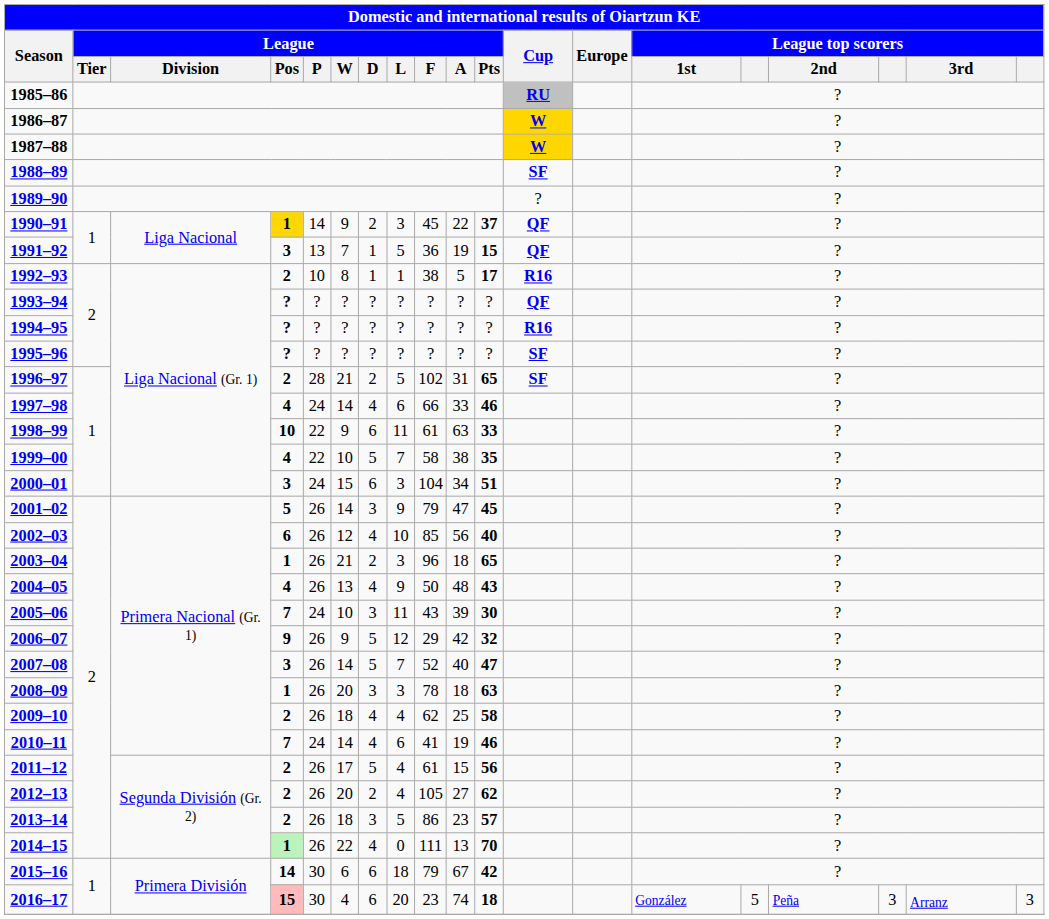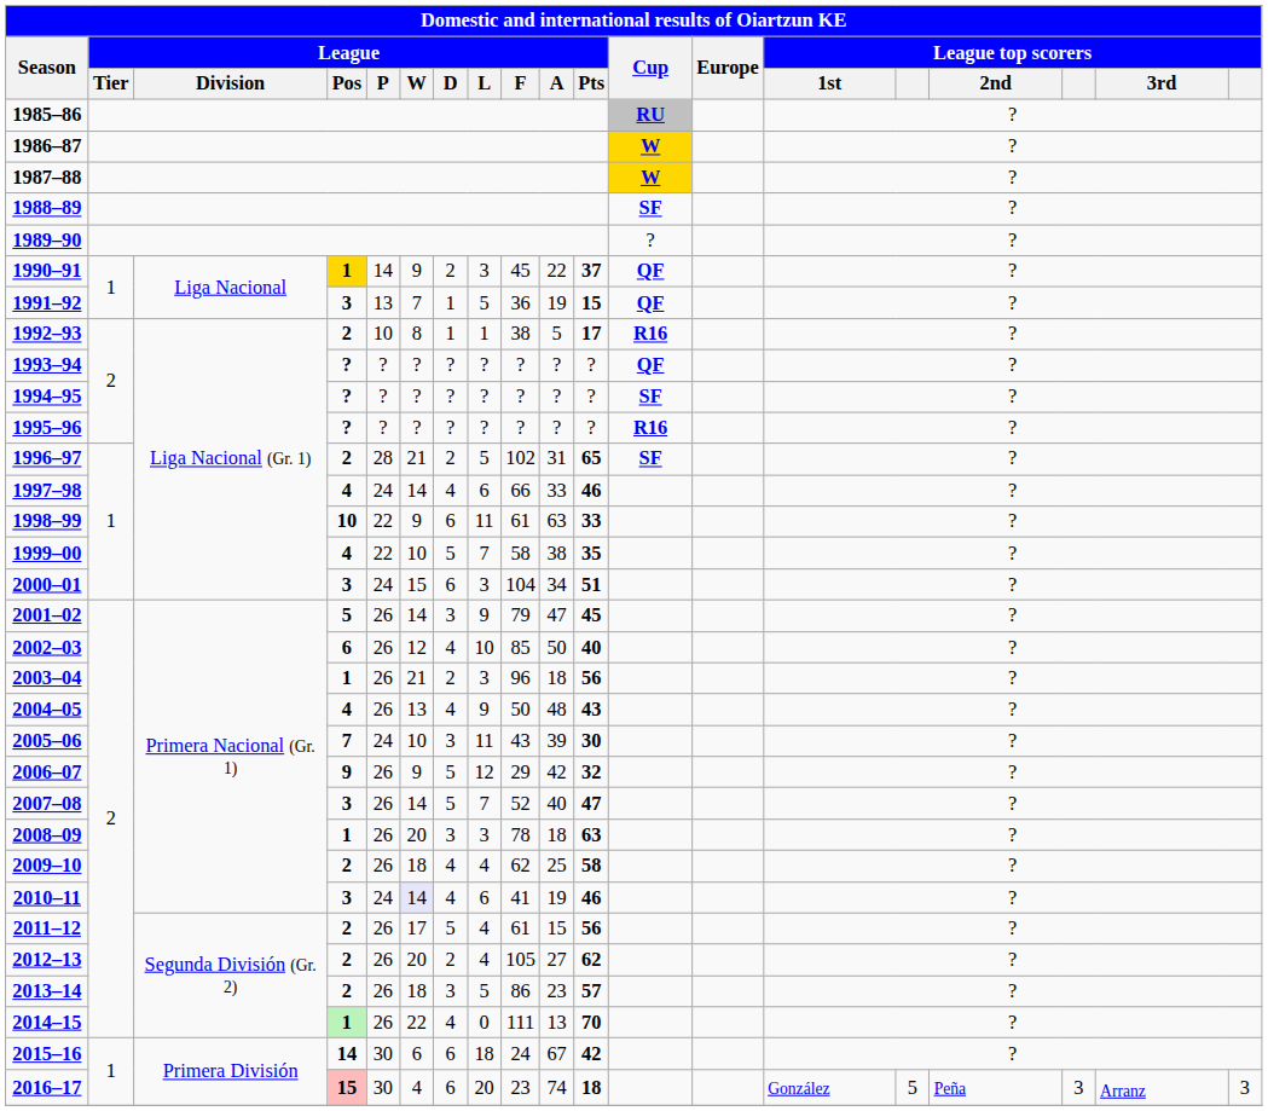1994–95 | Cup: R16 -> SF
1995–96 | Cup: SF -> R16
2002–03 | League / A: 56 -> 50
2003–04 | League / Pts: 65 -> 56
2010–11 | League / Pos: 7 -> 3
2010–11 | League / W: no background -> lavender background
2015–16 | League / F: 79 -> 24
